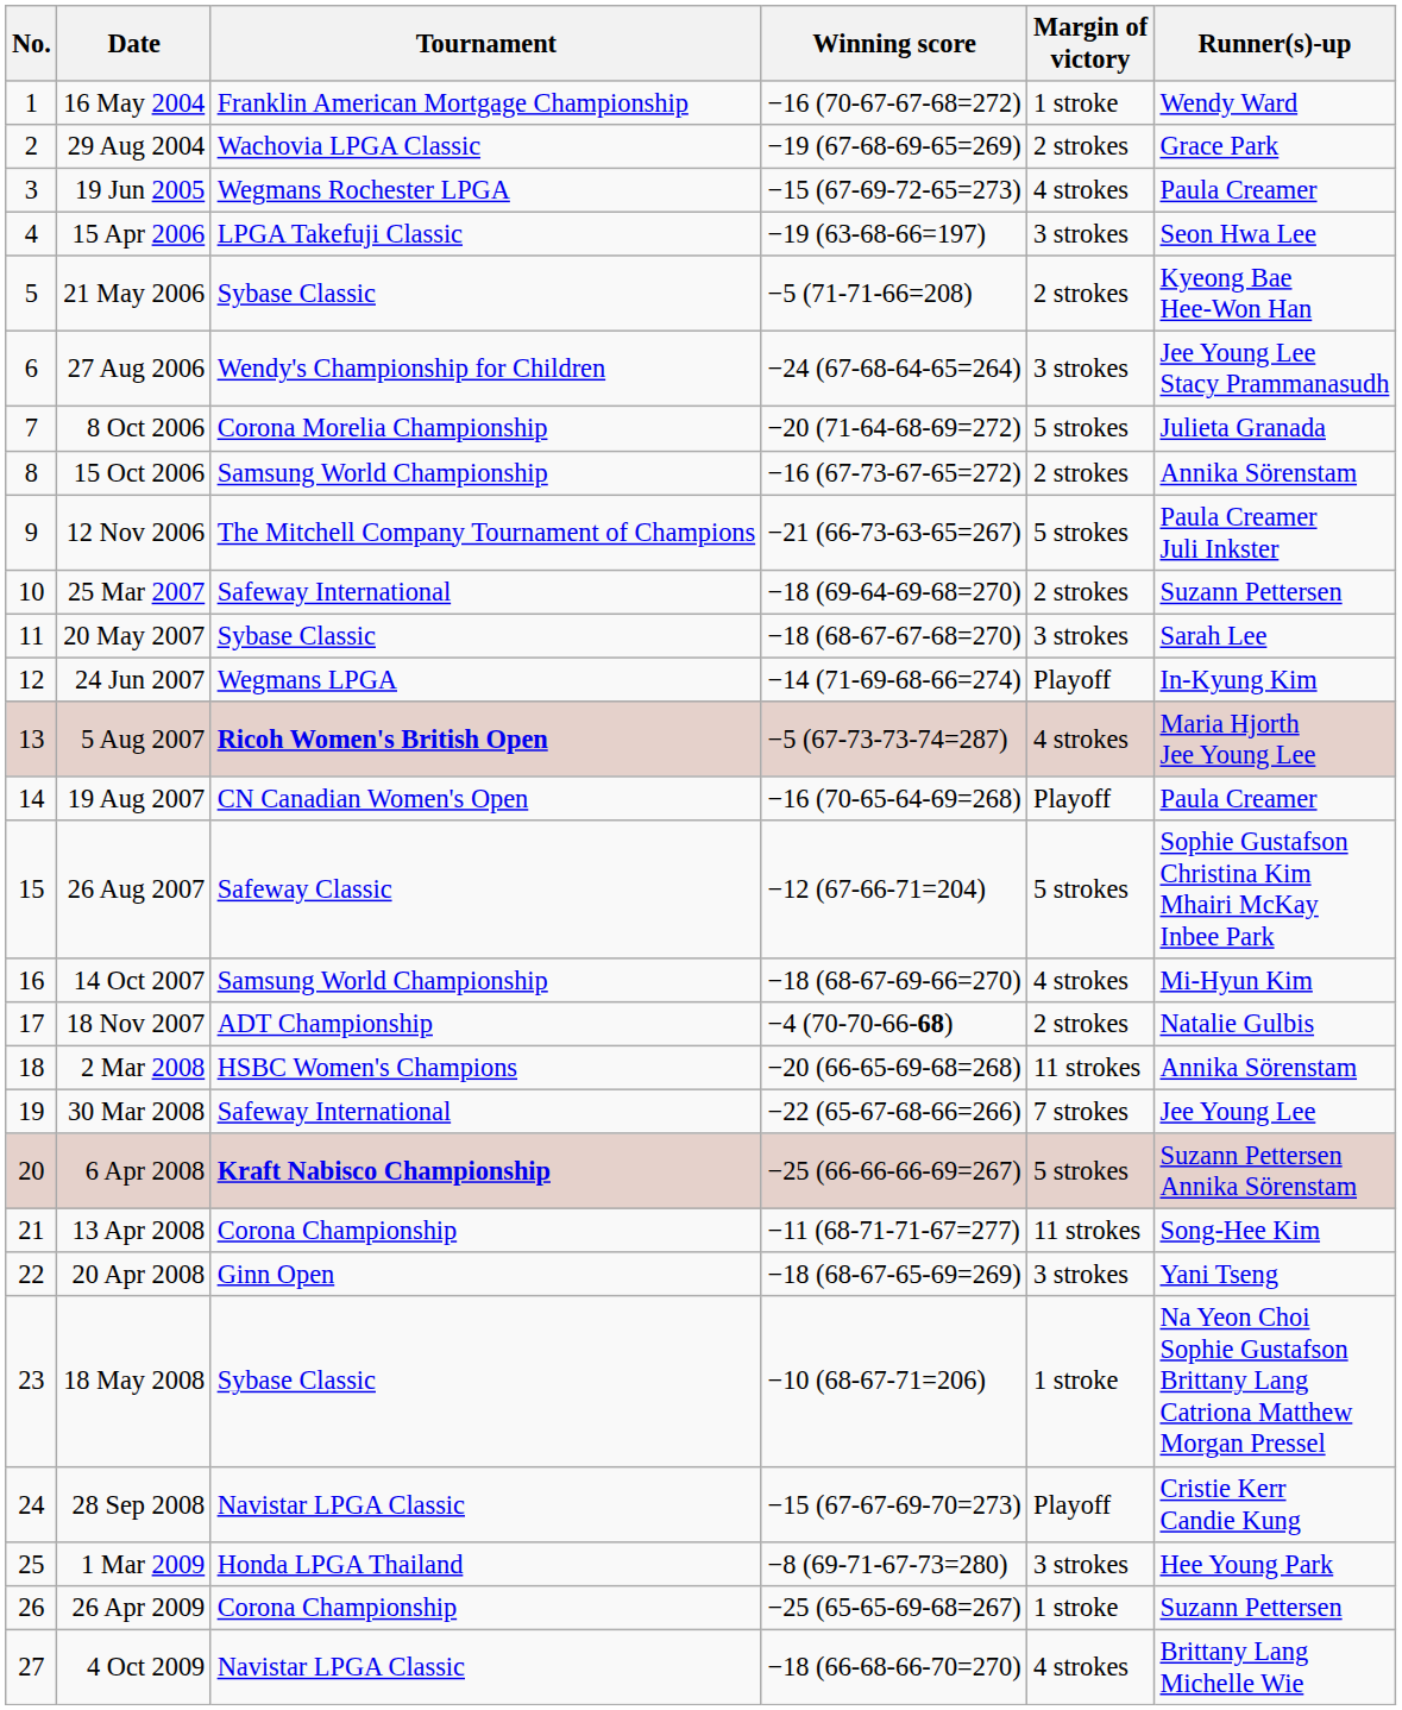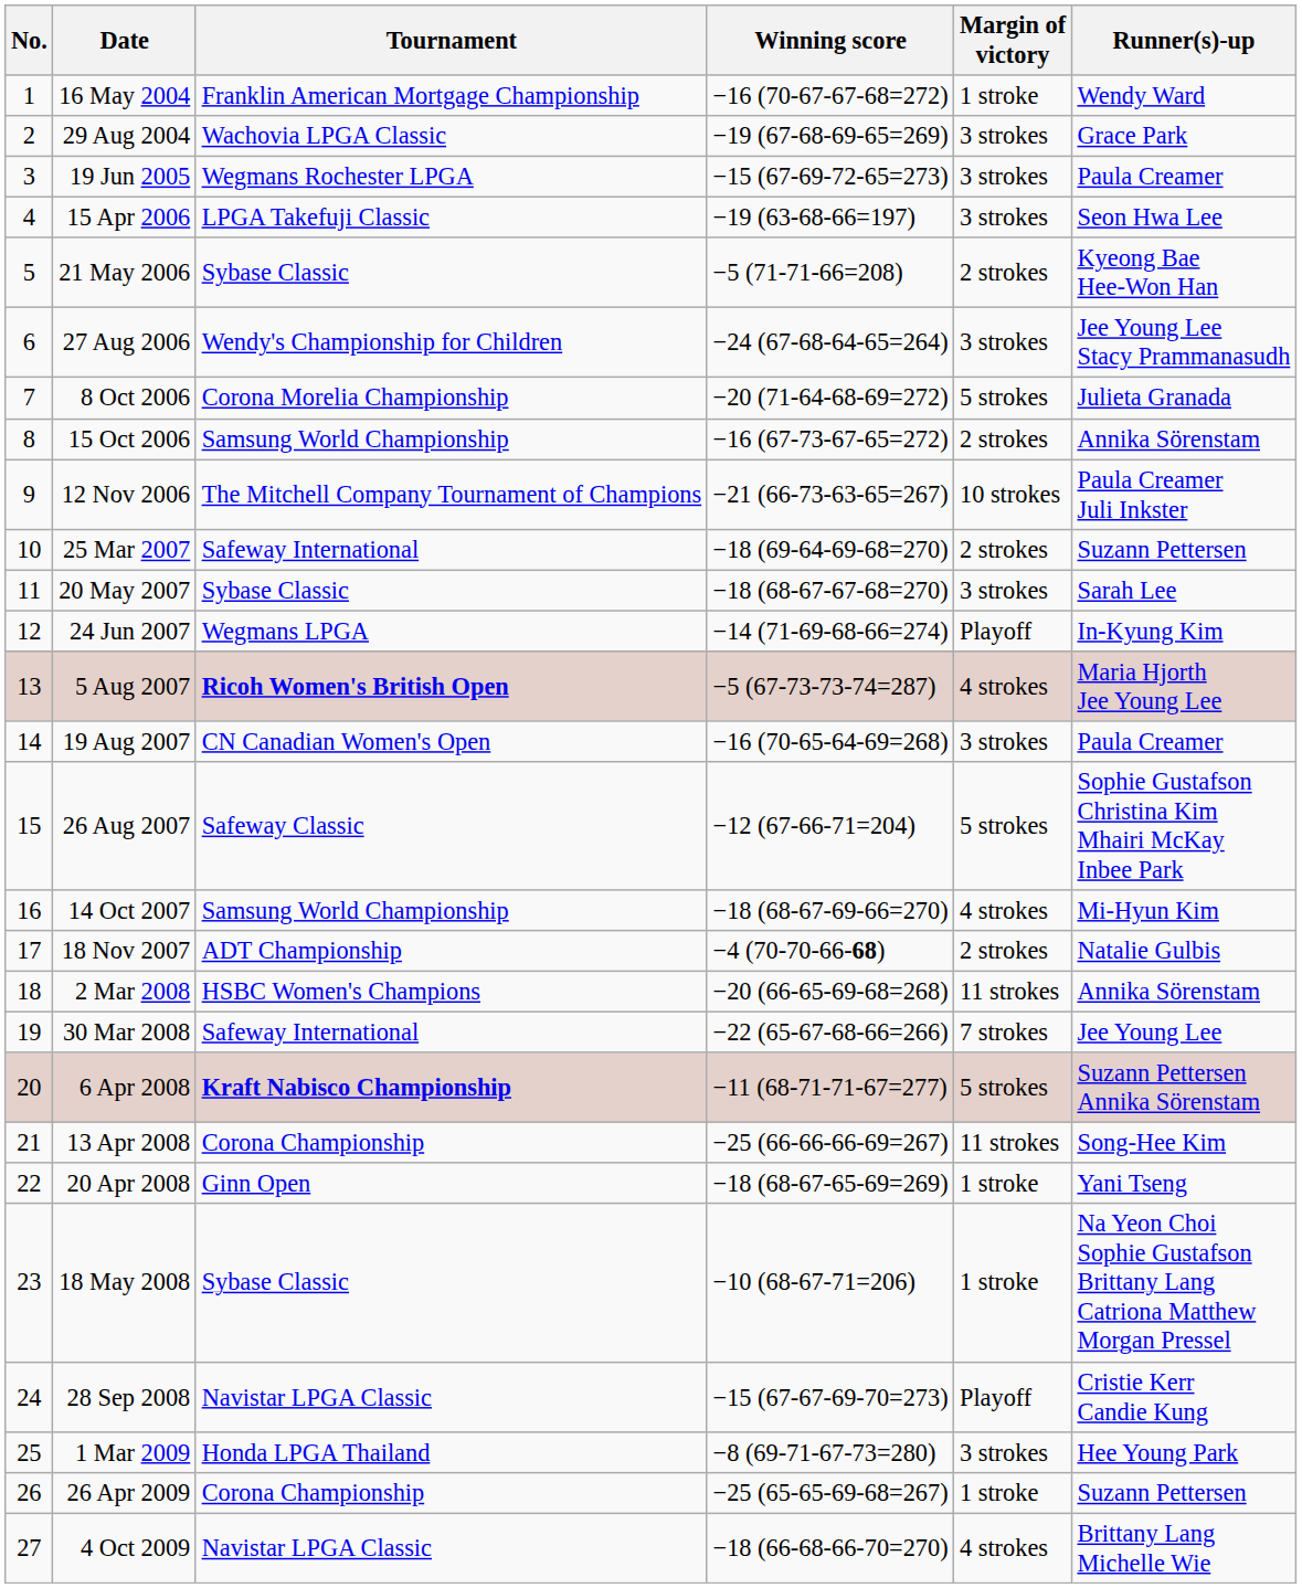29 Aug 2004 | Margin of victory: 2 strokes -> 3 strokes
19 Jun 2005 | Margin of victory: 4 strokes -> 3 strokes
12 Nov 2006 | Margin of victory: 5 strokes -> 10 strokes
19 Aug 2007 | Margin of victory: Playoff -> 3 strokes
6 Apr 2008 | Winning score: −25 (66-66-66-69=267) -> −11 (68-71-71-67=277)
13 Apr 2008 | Winning score: −11 (68-71-71-67=277) -> −25 (66-66-66-69=267)
20 Apr 2008 | Margin of victory: 3 strokes -> 1 stroke
